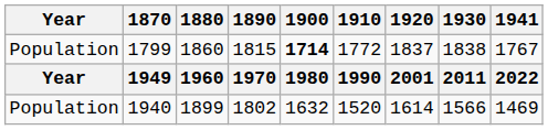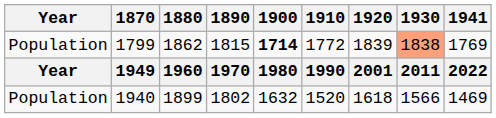1799 | 1880: 1860 -> 1862
1799 | 1920: 1837 -> 1839
1799 | 1930: no background -> lightsalmon background
1799 | 1941: 1767 -> 1769
1940 | 1920: 1614 -> 1618
